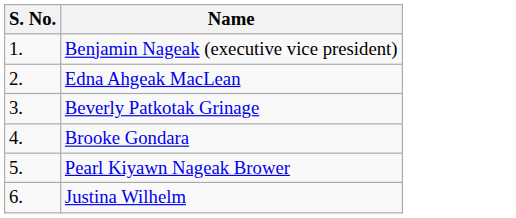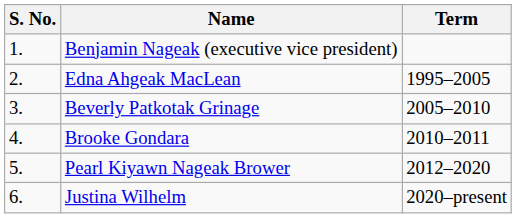+ column: Term | 1995–2005 | 2005–2010 | 2010–2011 | 2012–2020 | 2020–present
